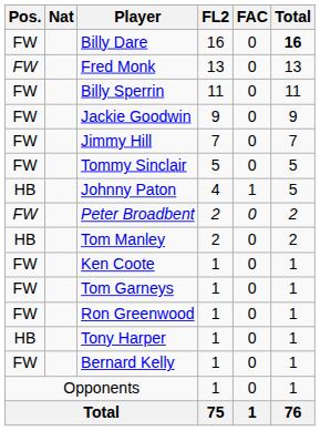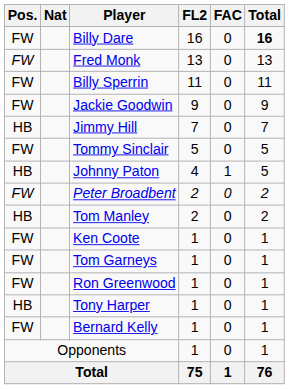Jimmy Hill | Pos.: FW -> HB
